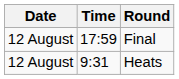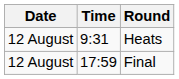rows swapped: Heats <-> Final
